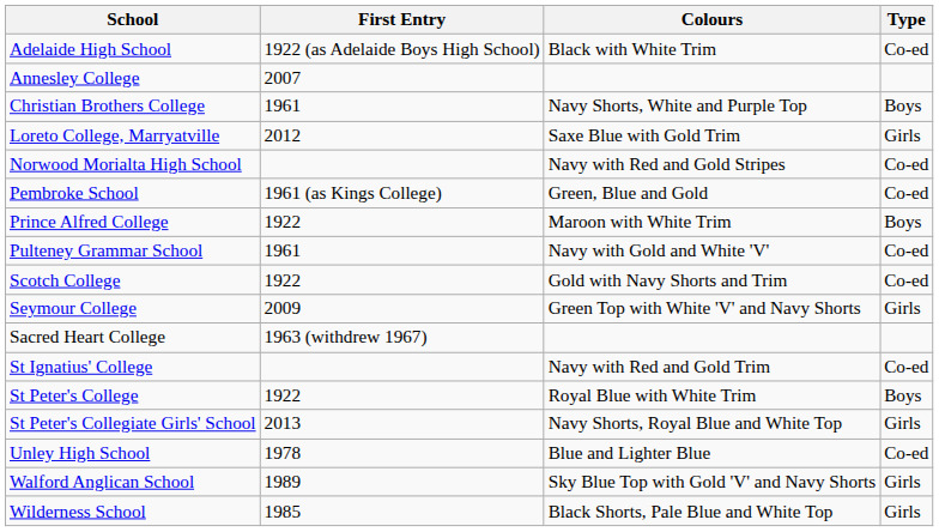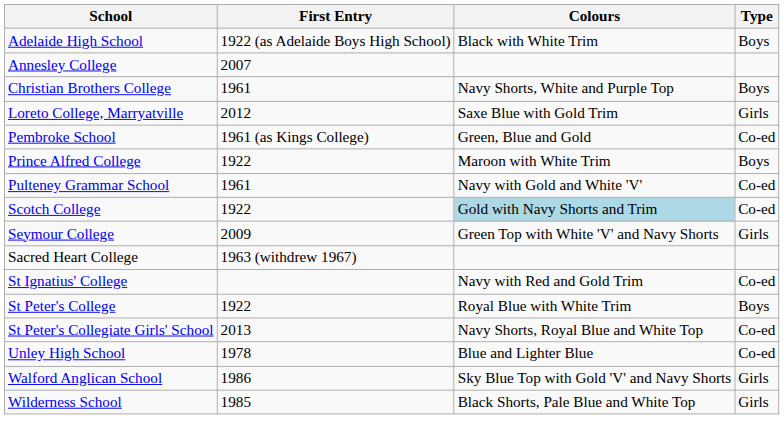Adelaide High School | Type: Co-ed -> Boys
- row: Norwood Morialta High School | Navy with Red and Gold Stripes | Co-ed
Scotch College | Colours: no background -> lightblue background
St Peter's Collegiate Girls' School | Type: Girls -> Co-ed
Walford Anglican School | First Entry: 1989 -> 1986
